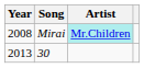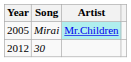Mirai | Year: 2008 -> 2005
30 | Year: 2013 -> 2012
